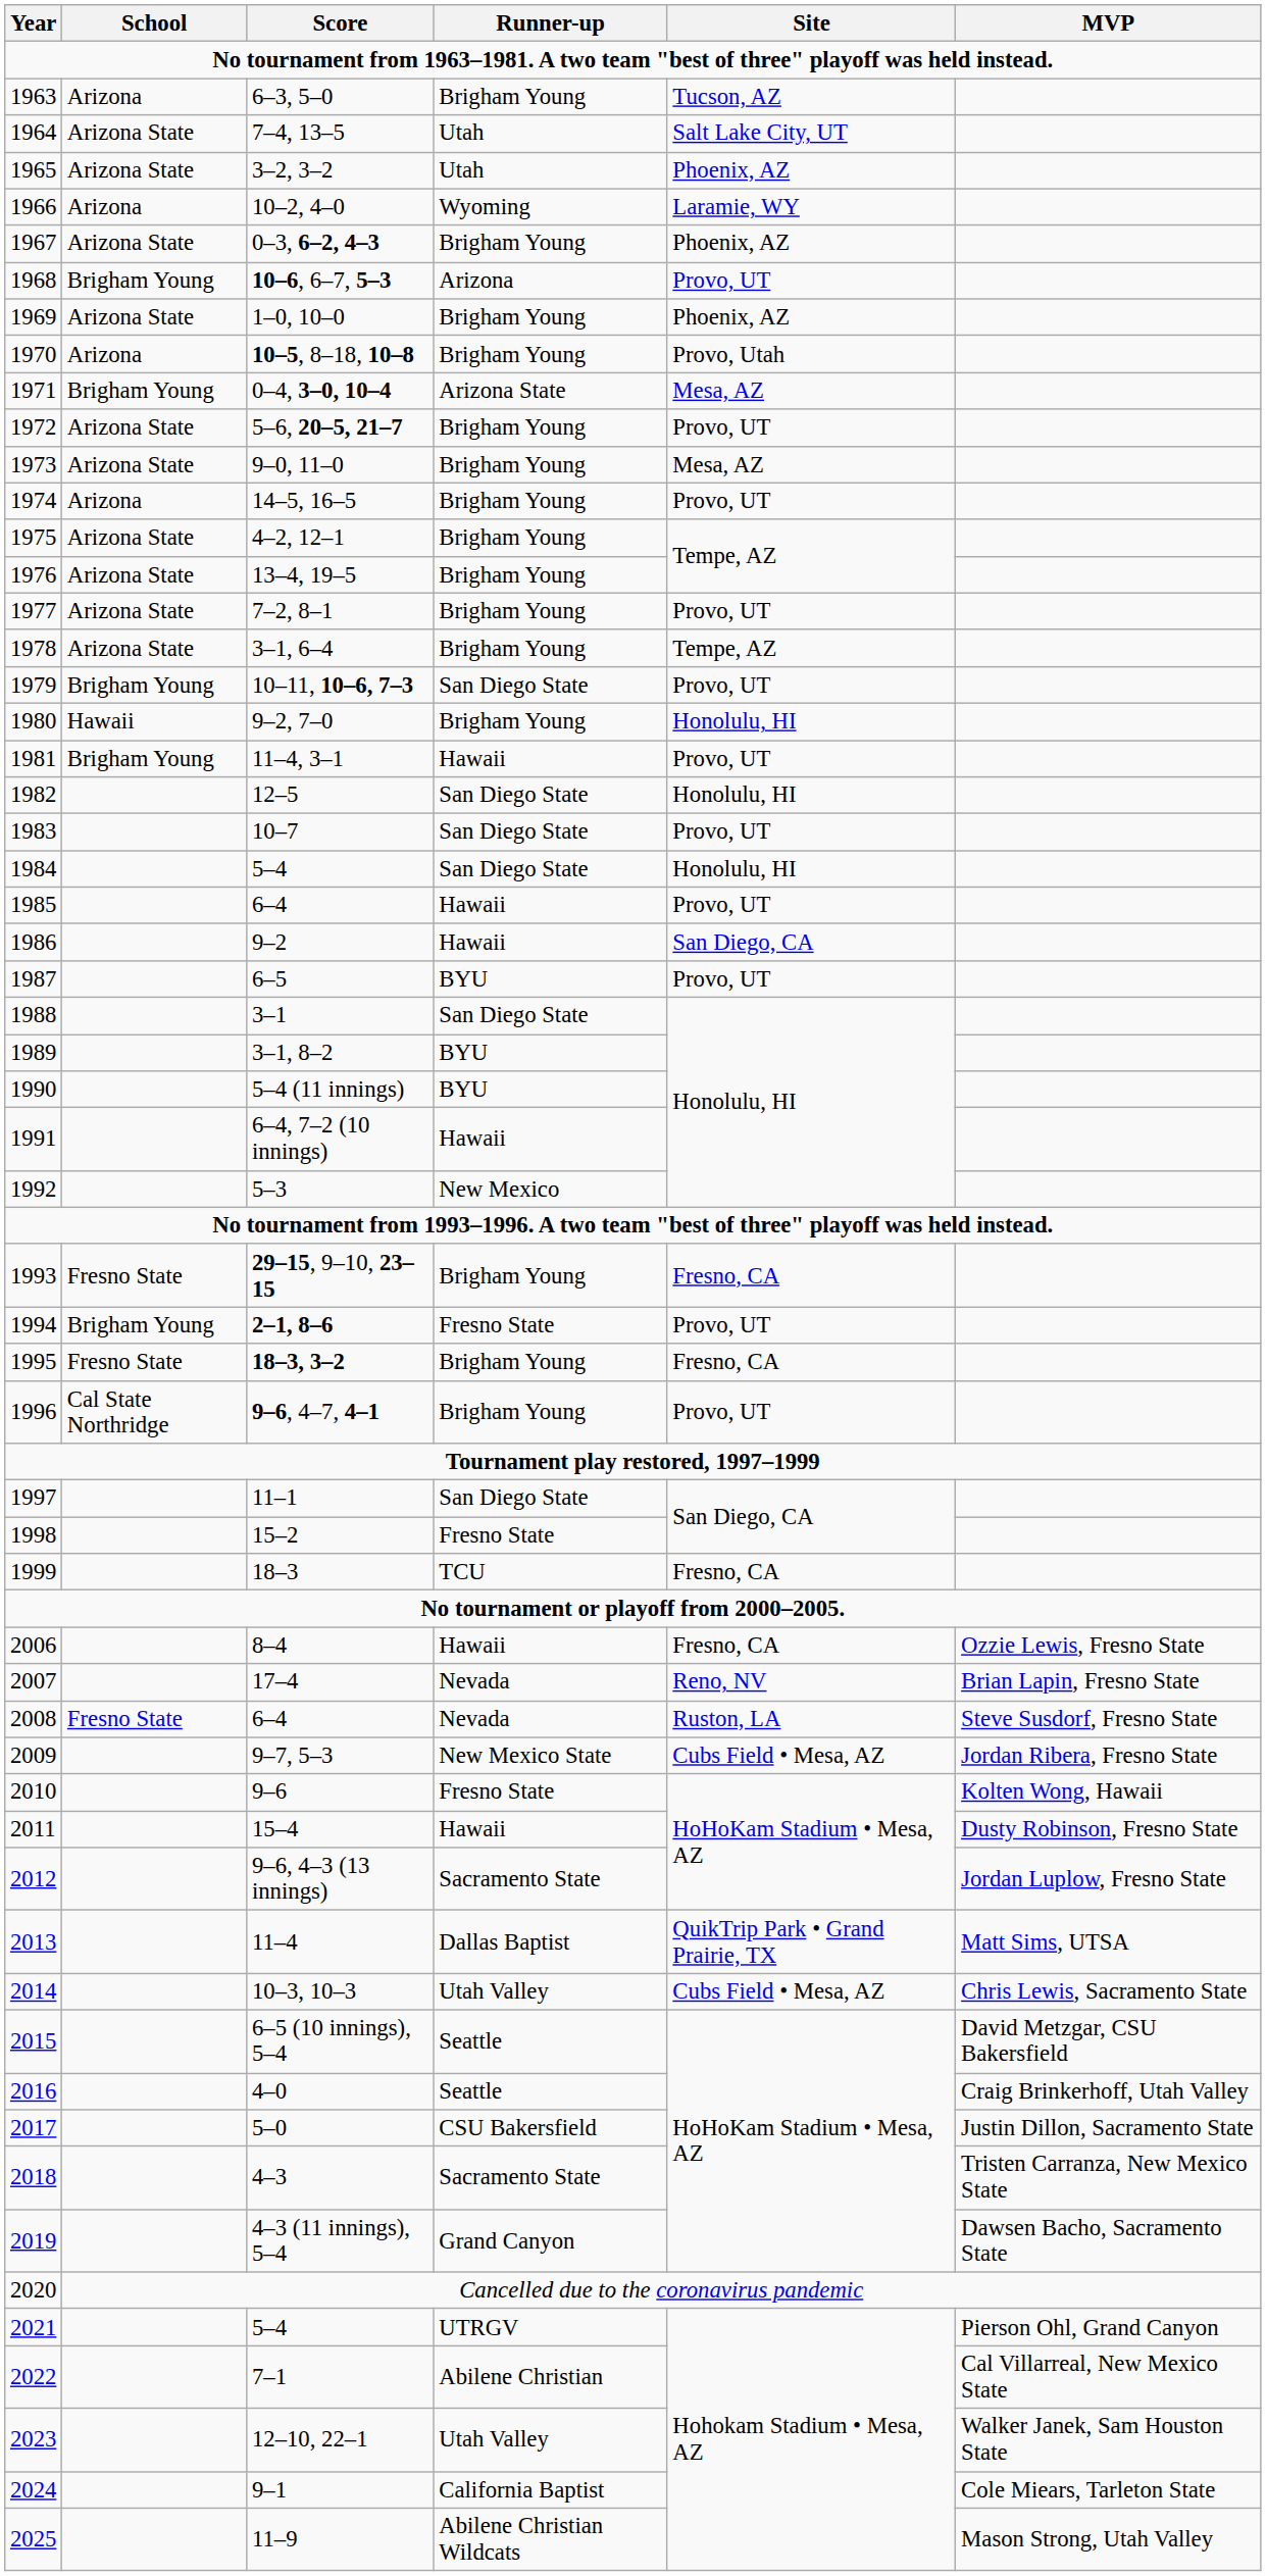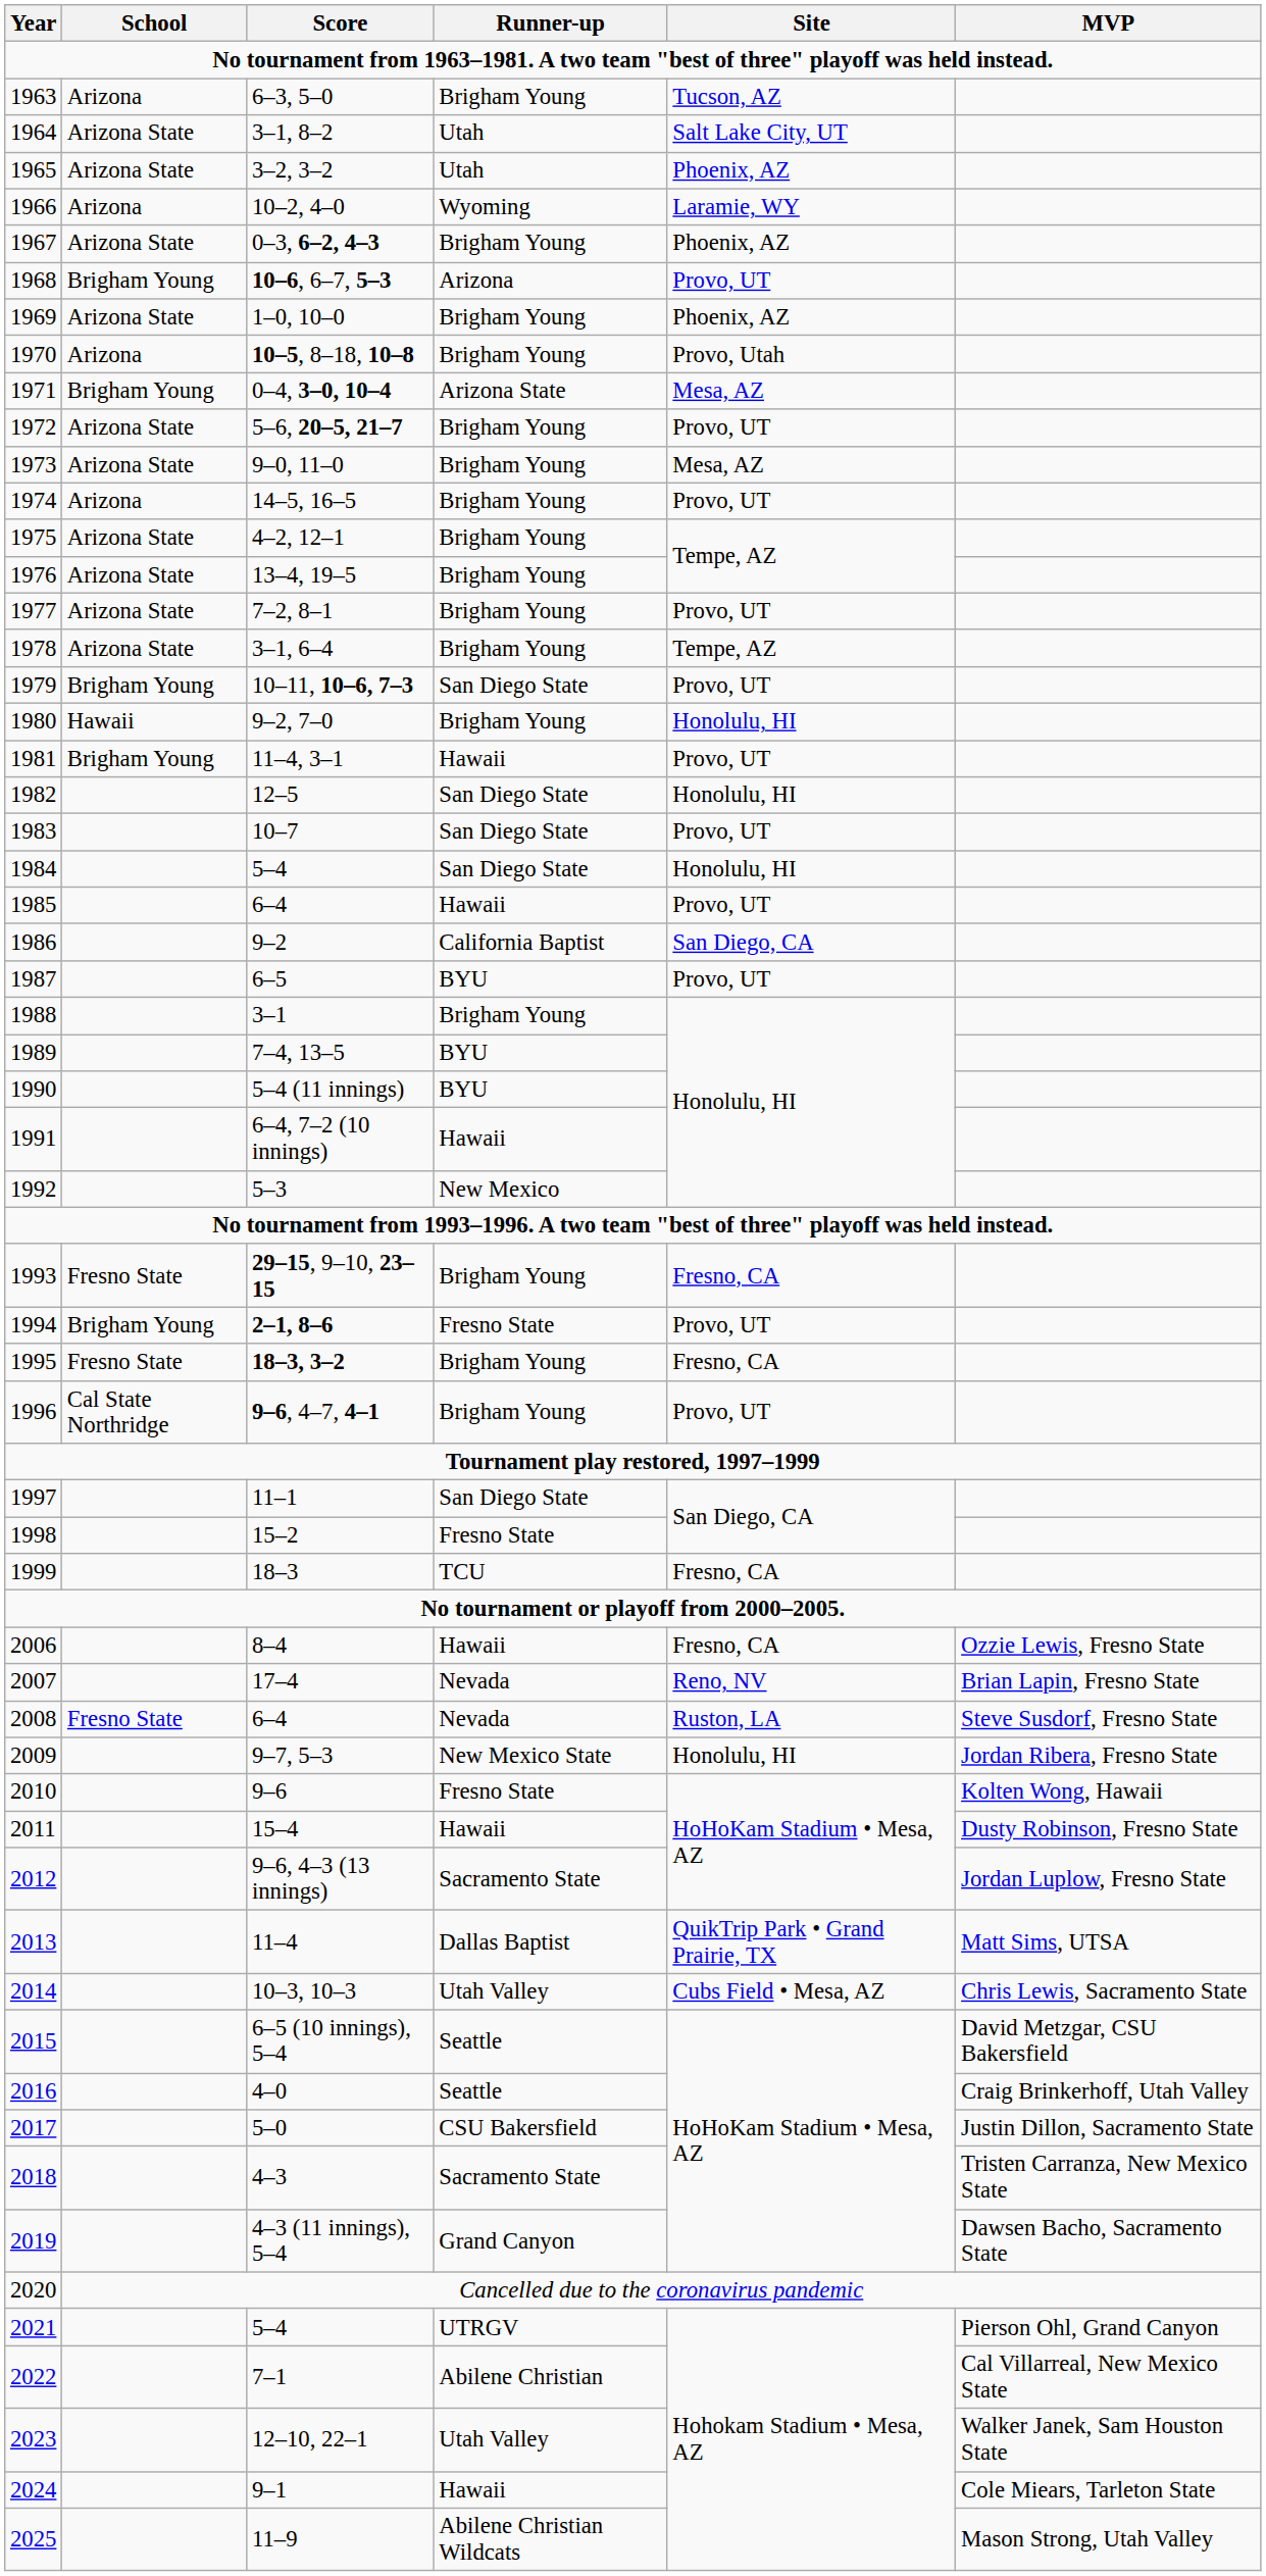1964 | Score: 7–4, 13–5 -> 3–1, 8–2
1986 | Runner-up: Hawaii -> California Baptist
1988 | Runner-up: San Diego State -> Brigham Young
1989 | Score: 3–1, 8–2 -> 7–4, 13–5
2009 | Site: Cubs Field • Mesa, AZ -> Honolulu, HI
2024 | Runner-up: California Baptist -> Hawaii
